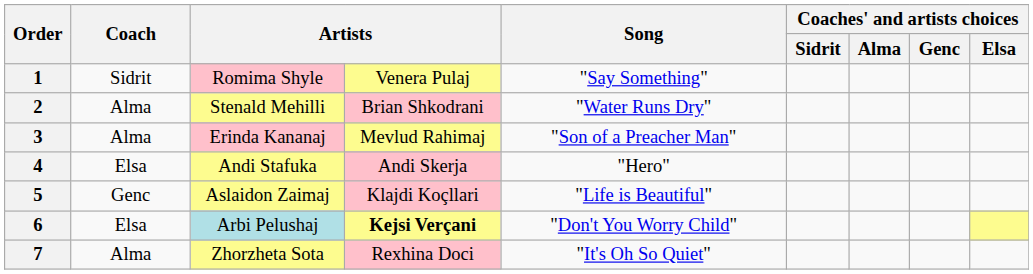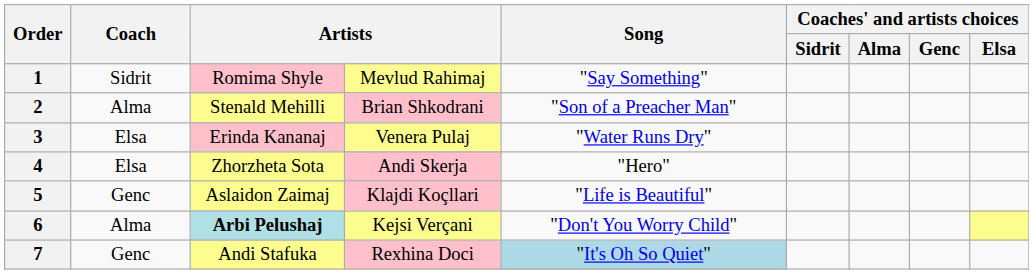1 | column 4: Venera Pulaj -> Mevlud Rahimaj
2 | Song: "Water Runs Dry" -> "Son of a Preacher Man"
3 | Coach: Alma -> Elsa
3 | column 4: Mevlud Rahimaj -> Venera Pulaj
3 | Song: "Son of a Preacher Man" -> "Water Runs Dry"
4 | column 3: Andi Stafuka -> Zhorzheta Sota
6 | Coach: Elsa -> Alma
6 | column 3: normal -> bold
6 | column 4: bold -> normal
7 | Coach: Alma -> Genc
7 | column 3: Zhorzheta Sota -> Andi Stafuka
7 | Song: no background -> lightblue background
